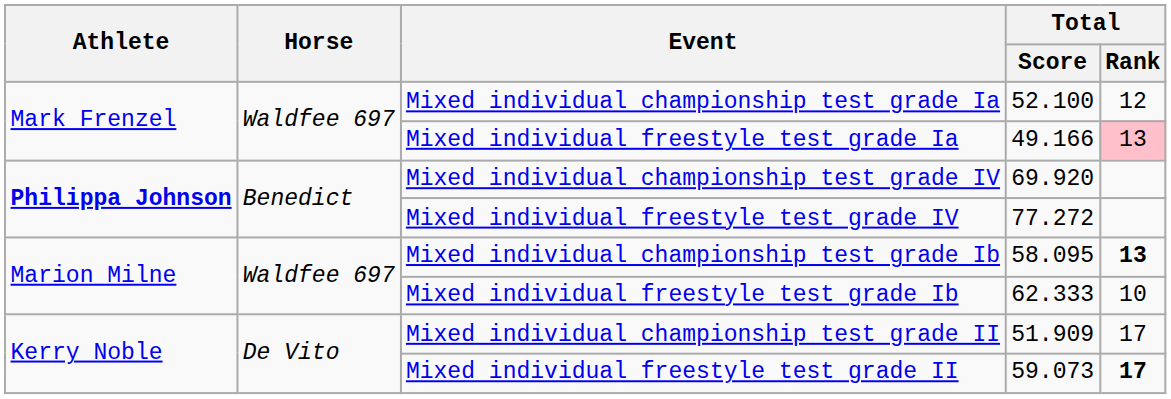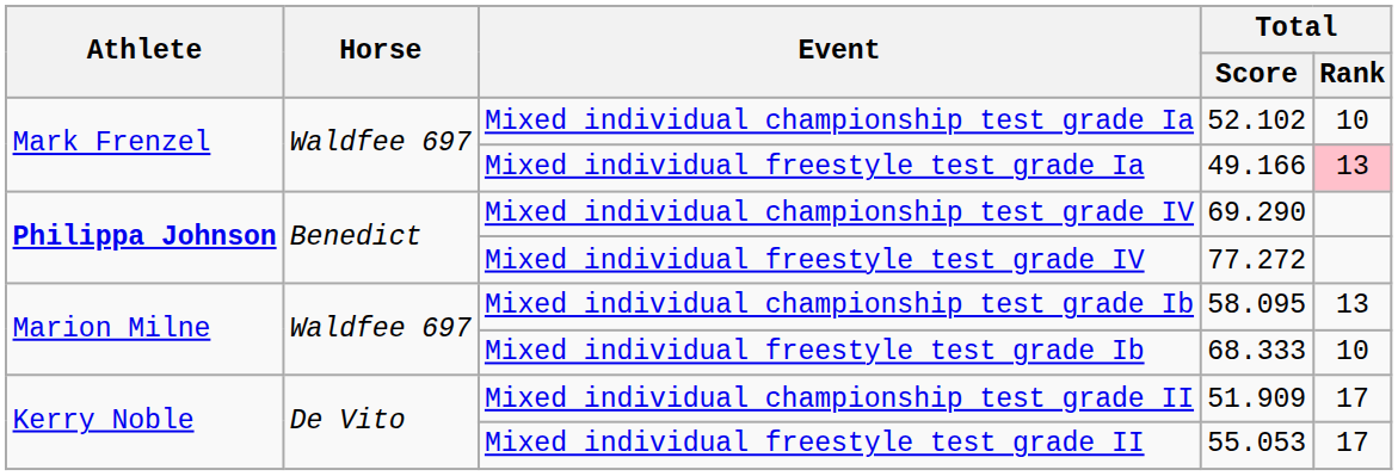Mixed individual championship test grade Ia | Total / Score: 52.100 -> 52.102
Mixed individual championship test grade Ia | Total / Rank: 12 -> 10
Mixed individual championship test grade IV | Total / Score: 69.920 -> 69.290
Mixed individual championship test grade Ib | Total / Rank: bold -> normal
Mixed individual freestyle test grade Ib | Total / Score: 62.333 -> 68.333
Mixed individual freestyle test grade II | Total / Score: 59.073 -> 55.053
Mixed individual freestyle test grade II | Total / Rank: bold -> normal
